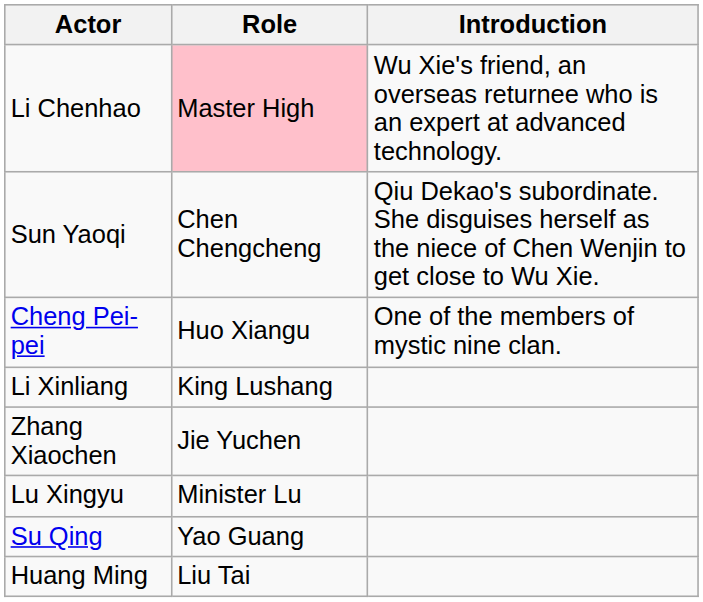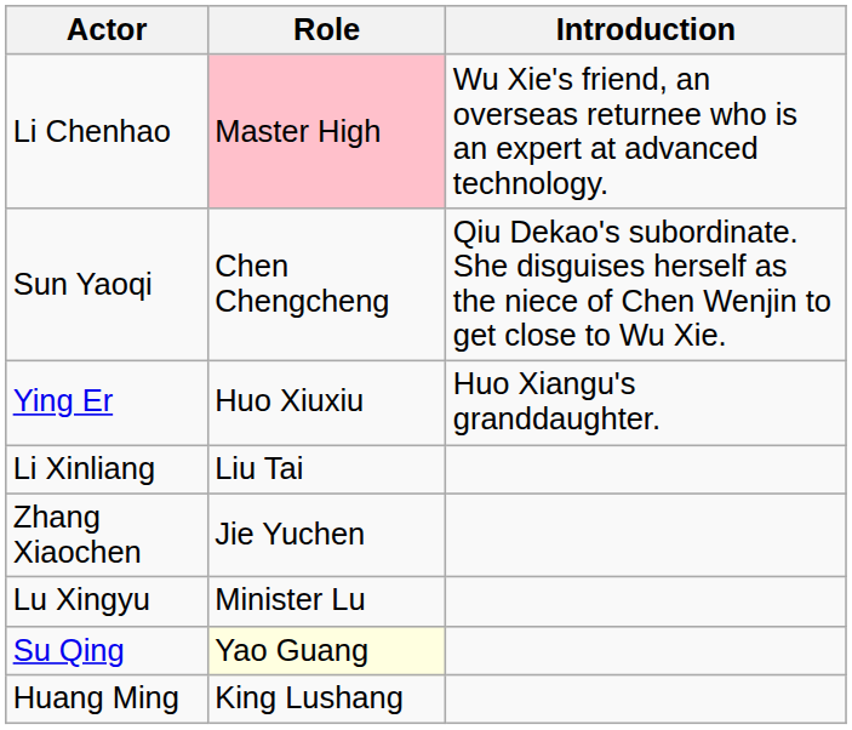- row: Cheng Pei-pei | Huo Xiangu | One of the members of mystic nine clan.
+ row: Ying Er | Huo Xiuxiu | Huo Xiangu's granddaughter.
Li Xinliang | Role: King Lushang -> Liu Tai
Su Qing | Role: no background -> lightyellow background
Huang Ming | Role: Liu Tai -> King Lushang
